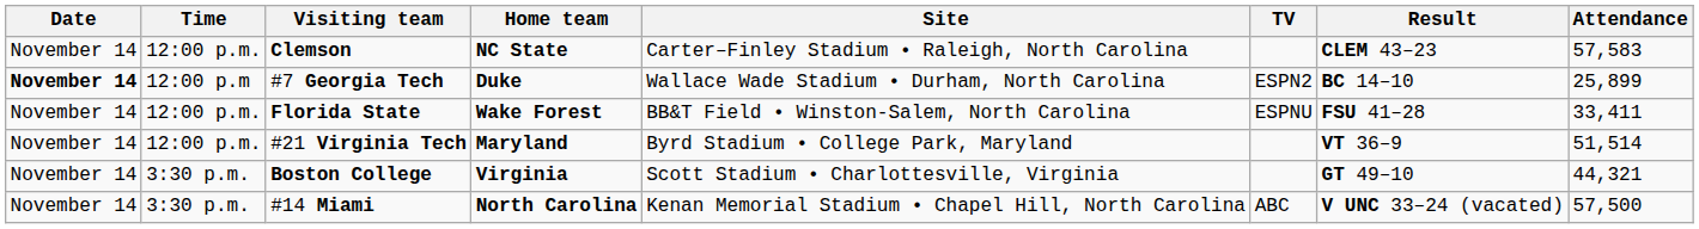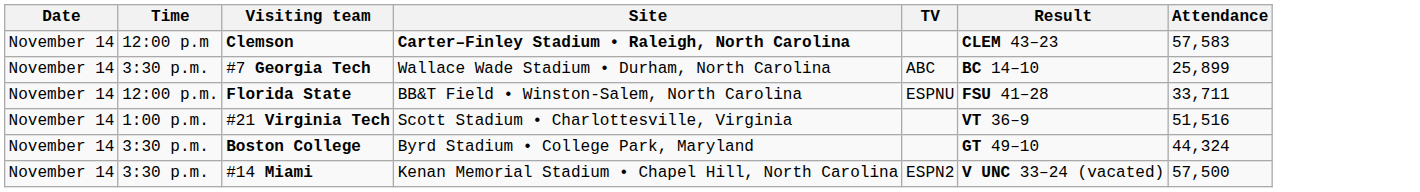- column: Home team | NC State | Duke | Wake Forest | Maryland | Virginia | North Carolina
Clemson | Time: 12:00 p.m. -> 12:00 p.m
Clemson | Site: normal -> bold
#7 Georgia Tech | Date: bold -> normal
#7 Georgia Tech | Time: 12:00 p.m -> 3:30 p.m.
#7 Georgia Tech | TV: ESPN2 -> ABC
Florida State | Attendance: 33,411 -> 33,711
#21 Virginia Tech | Time: 12:00 p.m. -> 1:00 p.m.
#21 Virginia Tech | Site: Byrd Stadium • College Park, Maryland -> Scott Stadium • Charlottesville, Virginia
#21 Virginia Tech | Attendance: 51,514 -> 51,516
Boston College | Site: Scott Stadium • Charlottesville, Virginia -> Byrd Stadium • College Park, Maryland
Boston College | Attendance: 44,321 -> 44,324
#14 Miami | TV: ABC -> ESPN2
